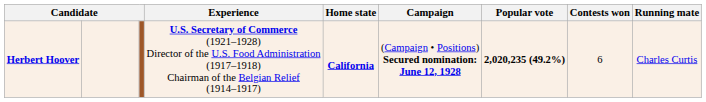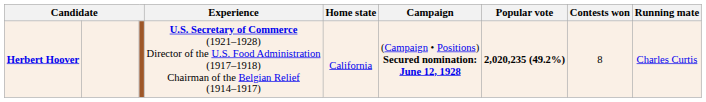Herbert Hoover | Home state: bold -> normal
Herbert Hoover | Contests won: 6 -> 8
